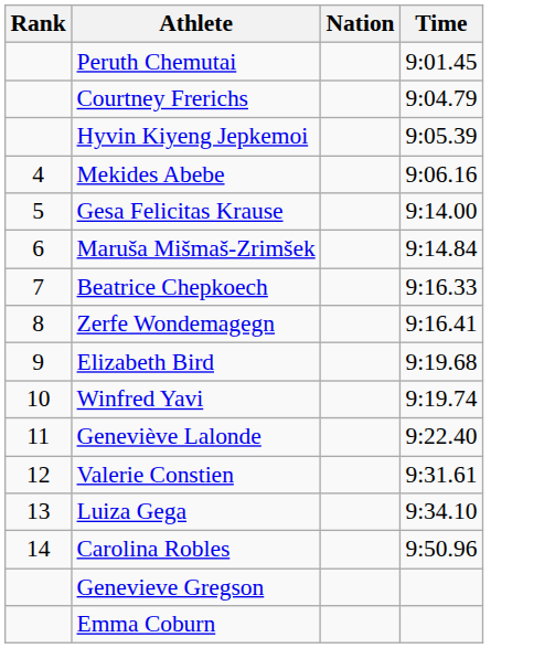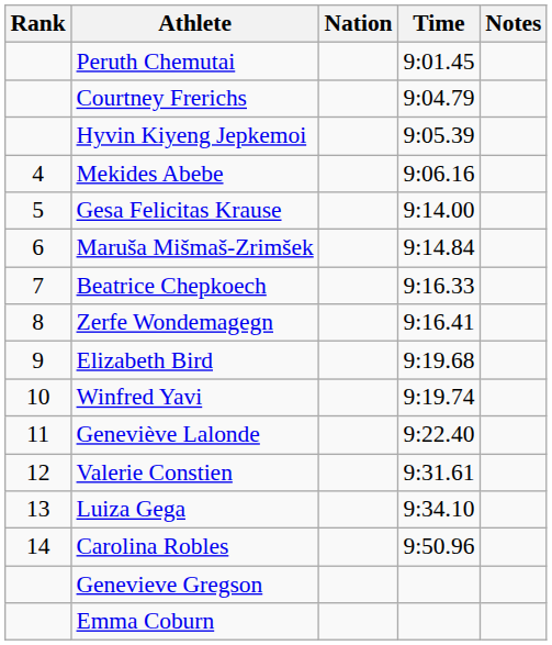+ column: Notes
